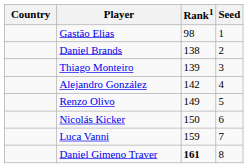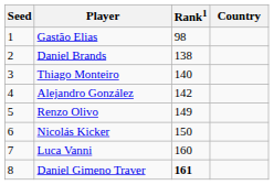columns swapped: Country <-> Seed
Thiago Monteiro | Rank1: 139 -> 140
Luca Vanni | Rank1: 159 -> 160
